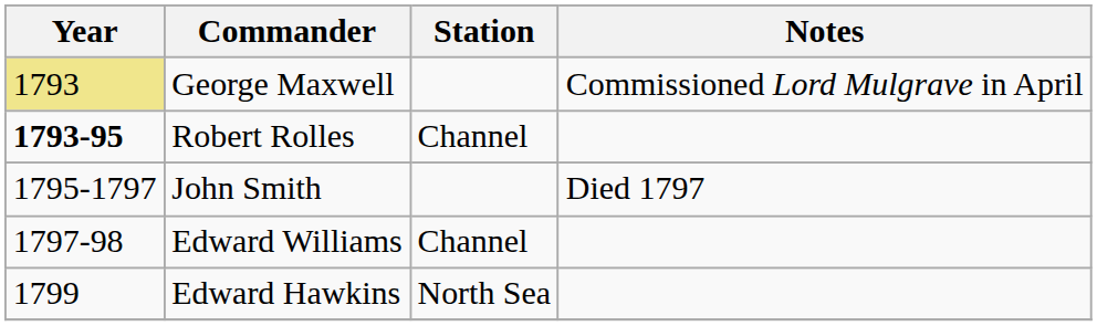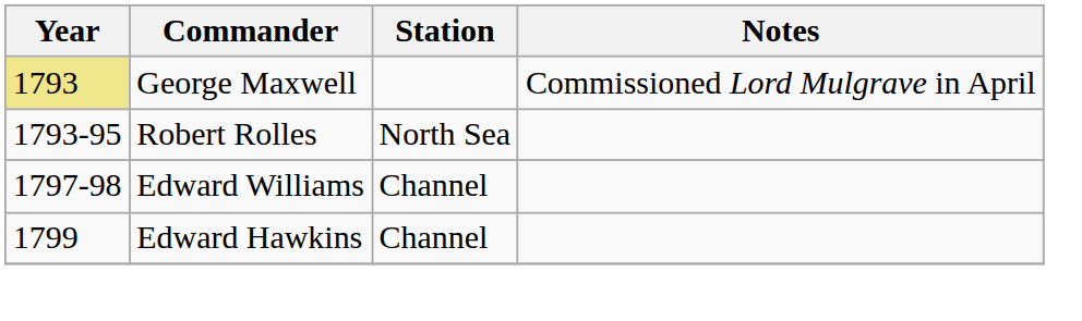Robert Rolles | Year: bold -> normal
Robert Rolles | Station: Channel -> North Sea
- row: 1795-1797 | John Smith | Died 1797
Edward Hawkins | Station: North Sea -> Channel
